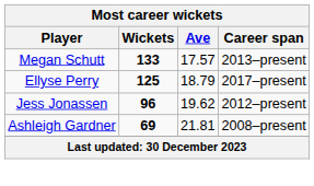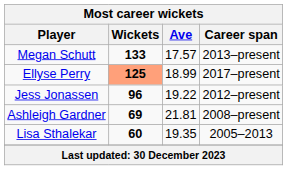Ellyse Perry | Wickets: no background -> lightsalmon background
Ellyse Perry | Ave: 18.79 -> 18.99
Jess Jonassen | Ave: 19.62 -> 19.22
+ row: Lisa Sthalekar | 60 | 19.35 | 2005–2013
